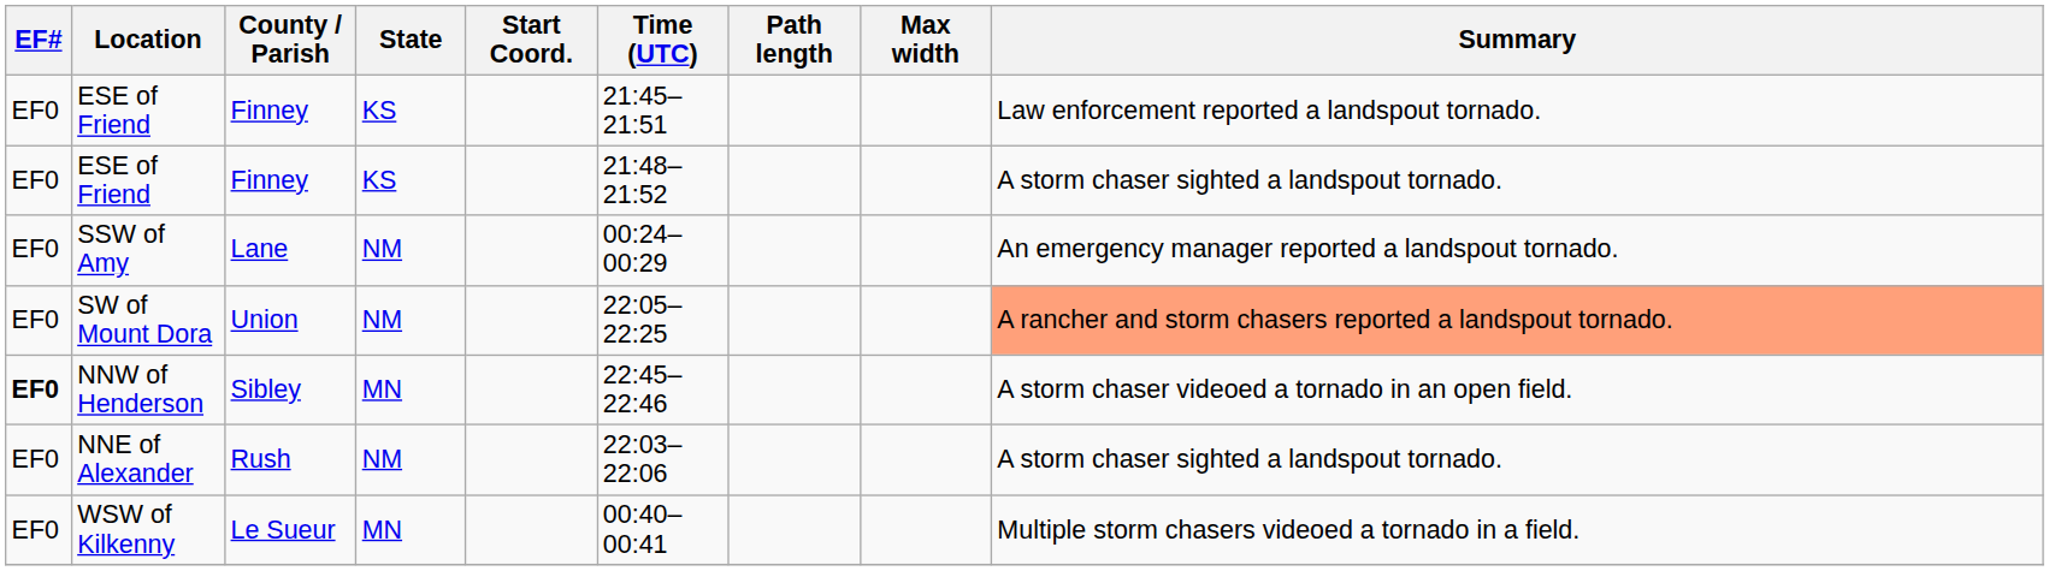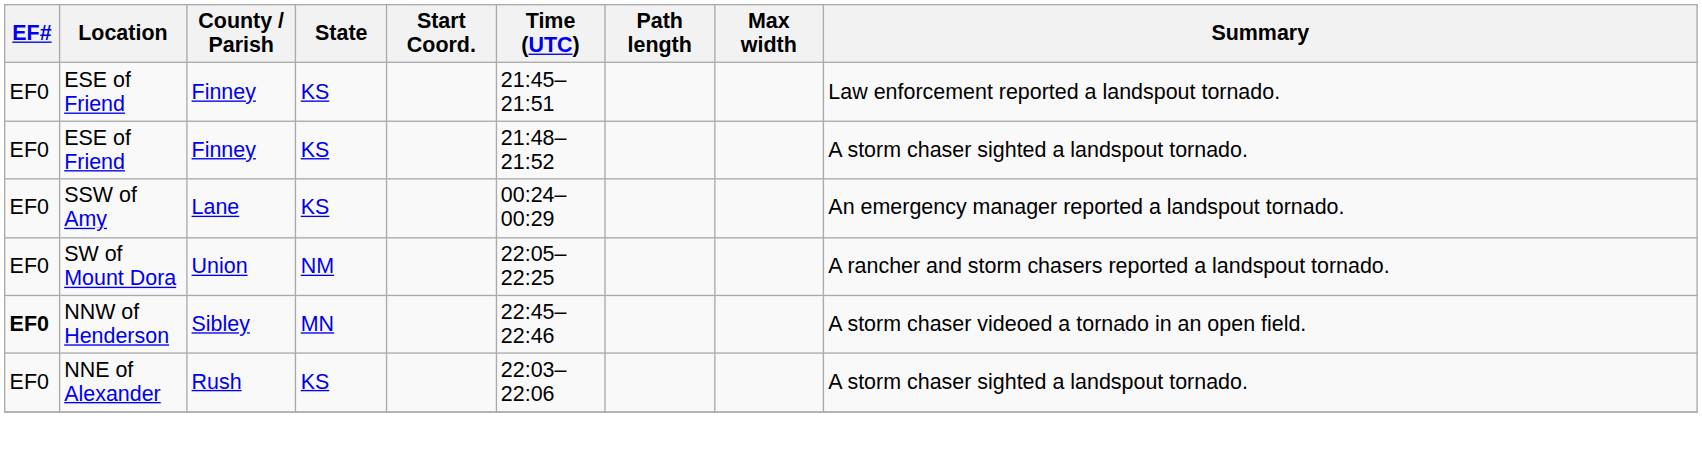SSW of Amy | State: NM -> KS
SW of Mount Dora | Summary: lightsalmon background -> no background
NNE of Alexander | State: NM -> KS
- row: EF0 | WSW of Kilkenny | Le Sueur | MN | 00:40–00:41 | Multiple storm chasers videoed a tornado in a field.
